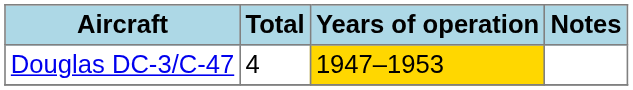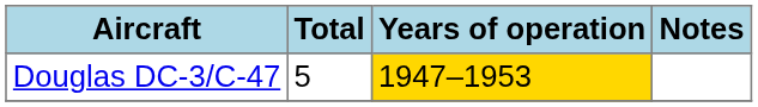Douglas DC-3/C-47 | Total: 4 -> 5
